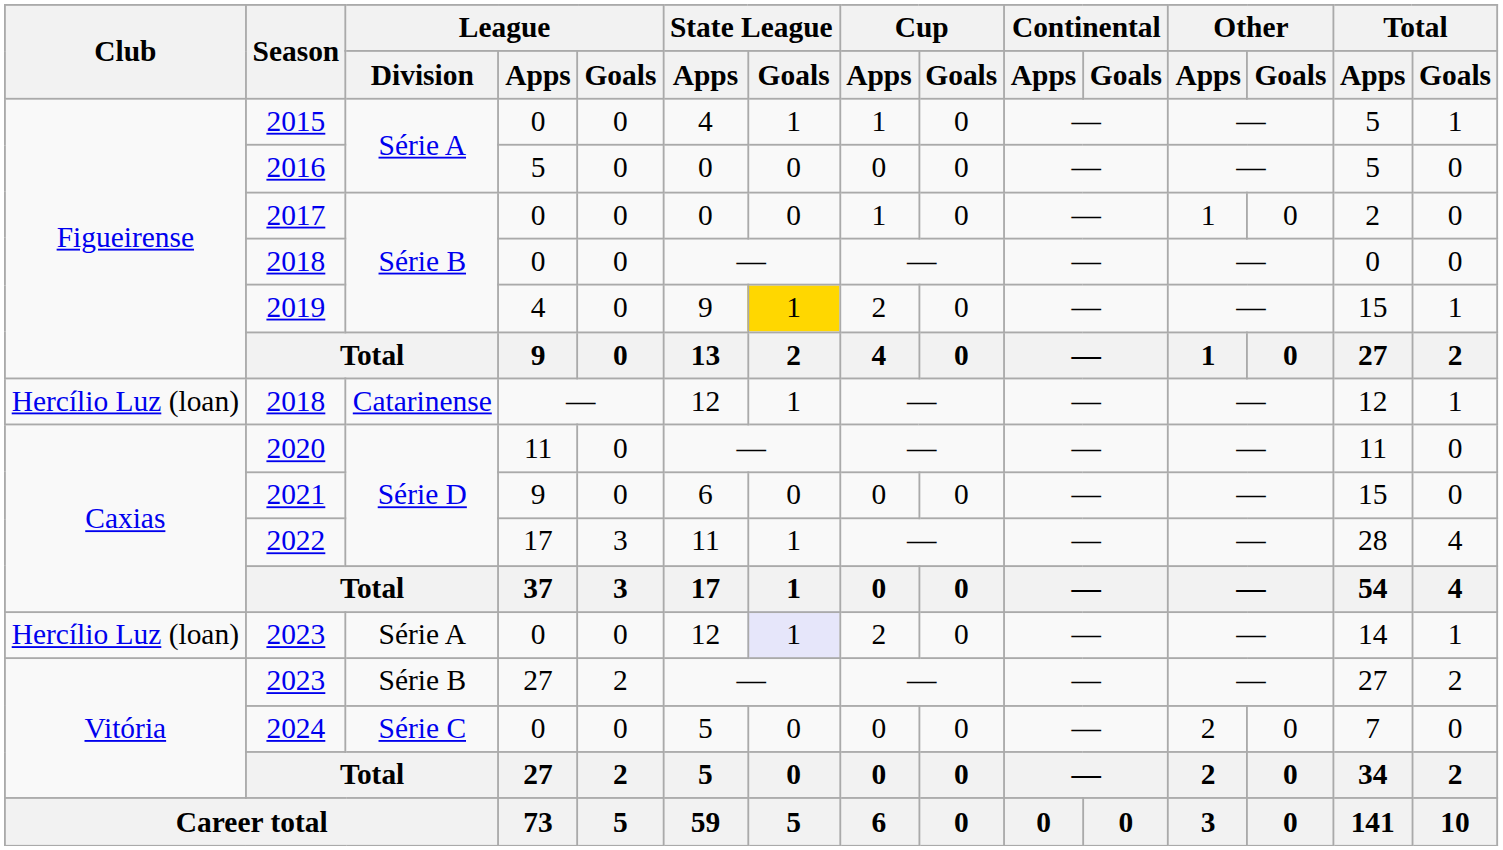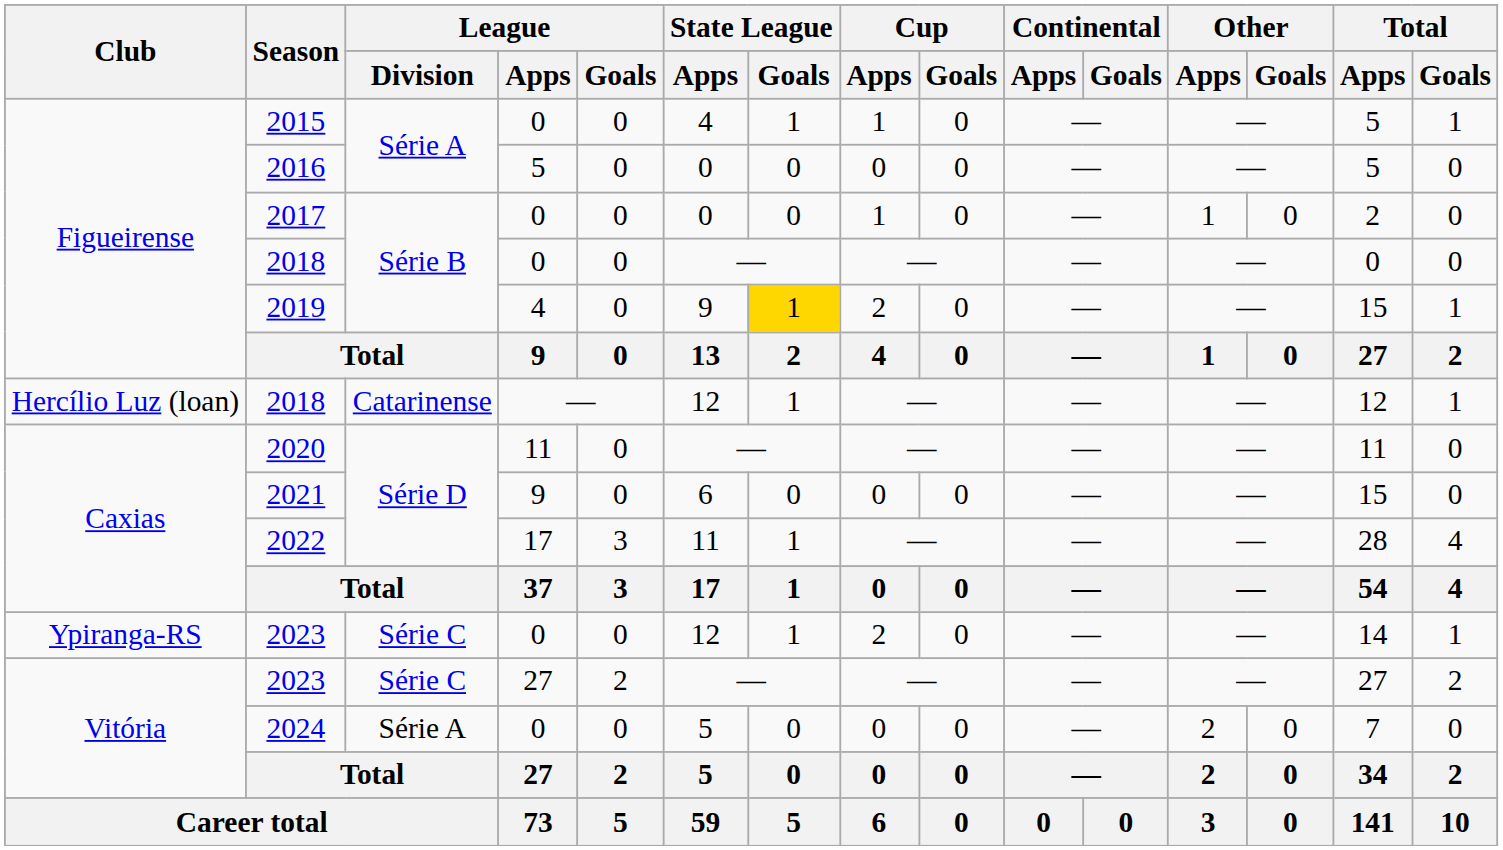2023 / 0 | Club: Hercílio Luz (loan) -> Ypiranga-RS
2023 / 0 | League / Division: Série A -> Série C
2023 / 0 | State League / Goals: lavender background -> no background
2023 / 27 | League / Division: Série B -> Série C
2024 | League / Division: Série C -> Série A
